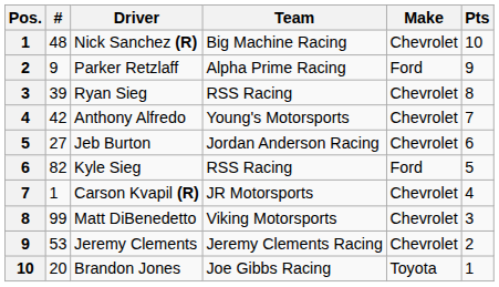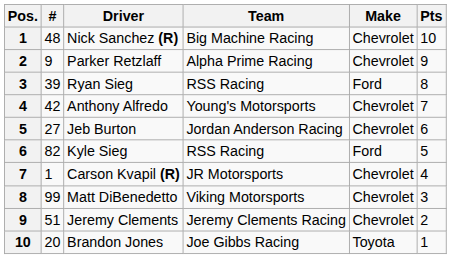Parker Retzlaff | Make: Ford -> Chevrolet
Ryan Sieg | Make: Chevrolet -> Ford
Jeremy Clements | #: 53 -> 51
